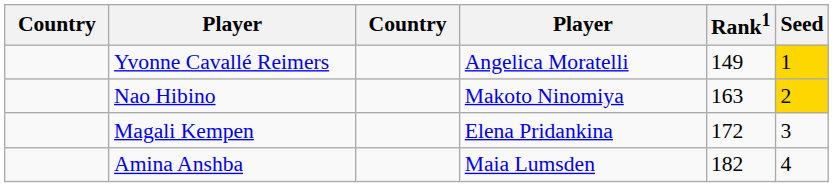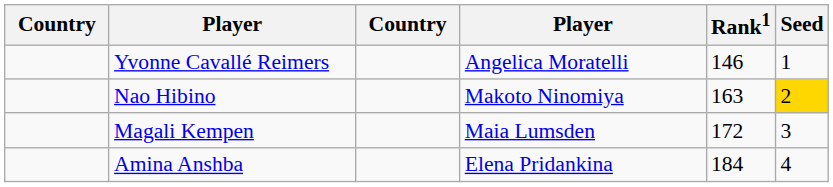Yvonne Cavallé Reimers | Rank1: 149 -> 146
Yvonne Cavallé Reimers | Seed: gold background -> no background
Magali Kempen | column 4: Elena Pridankina -> Maia Lumsden
Amina Anshba | column 4: Maia Lumsden -> Elena Pridankina
Amina Anshba | Rank1: 182 -> 184
